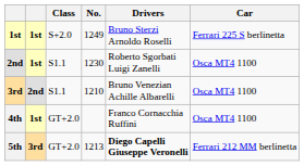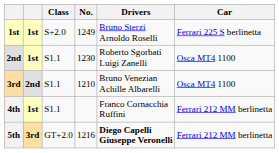4th | Class: GT+2.0 -> S1.1
4th | Car: Osca MT4 1100 -> Ferrari 212 MM berlinetta
5th | No.: 1213 -> 1216
